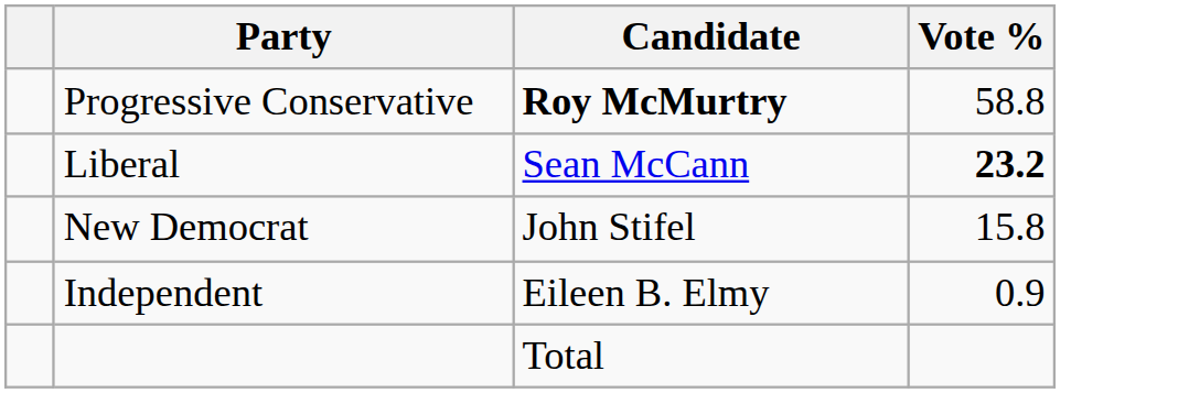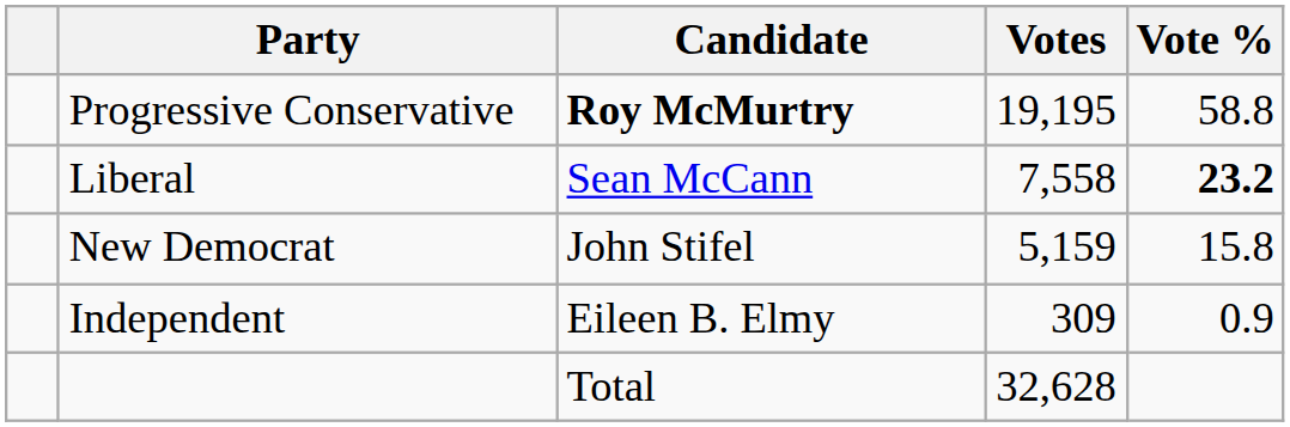+ column: Votes | 19,195 | 7,558 | 5,159 | 309 | 32,628
